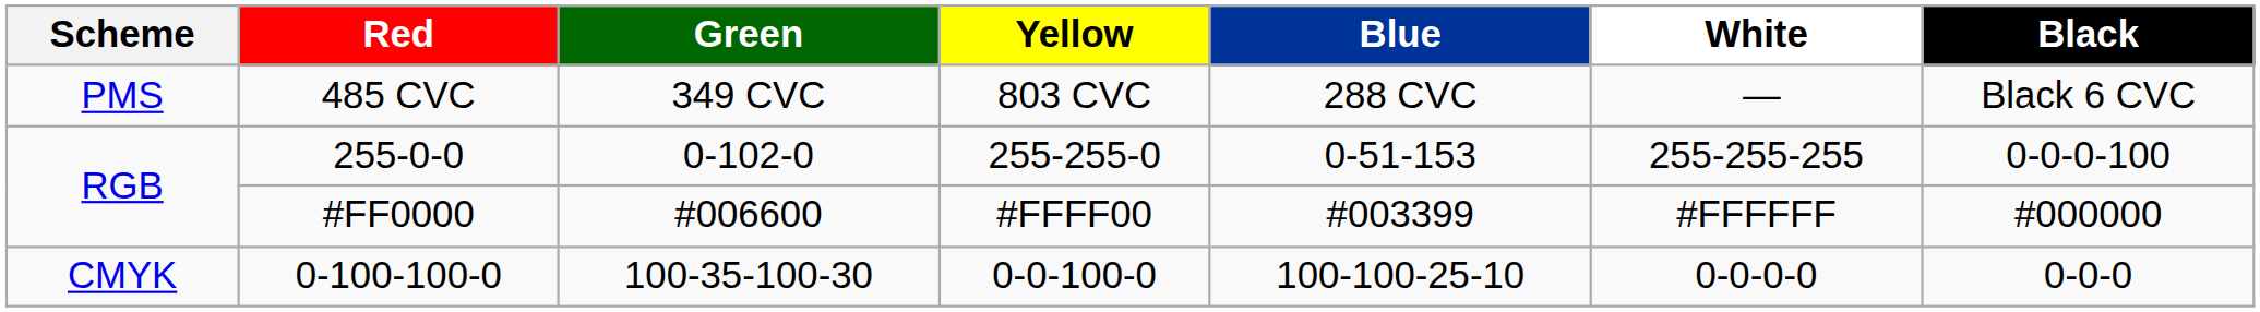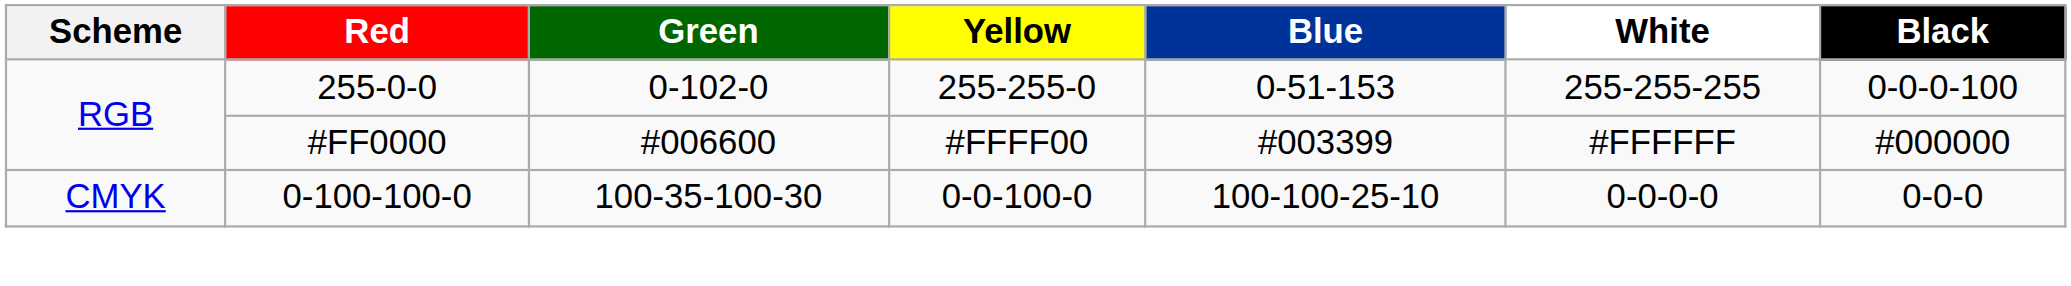- row: PMS | 485 CVC | 349 CVC | 803 CVC | 288 CVC | — | Black 6 CVC
